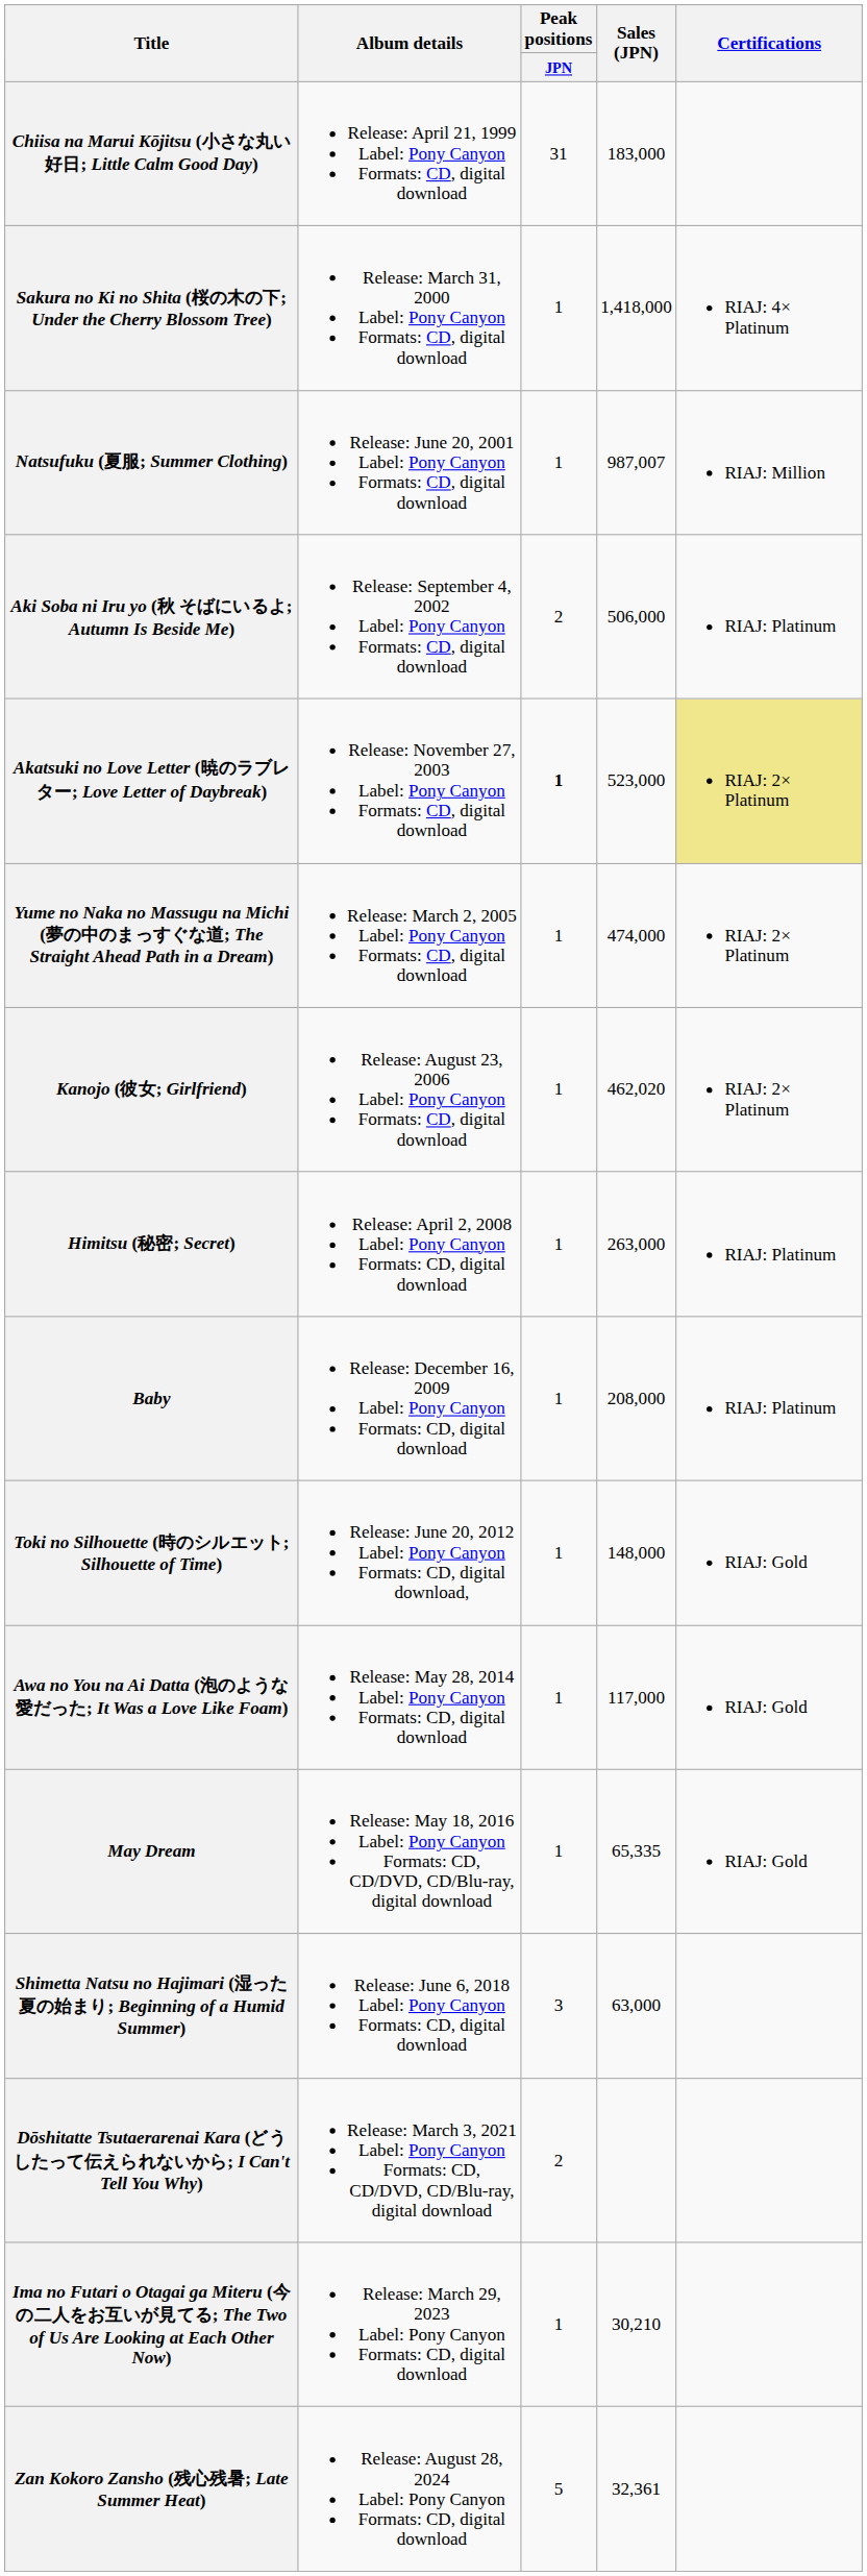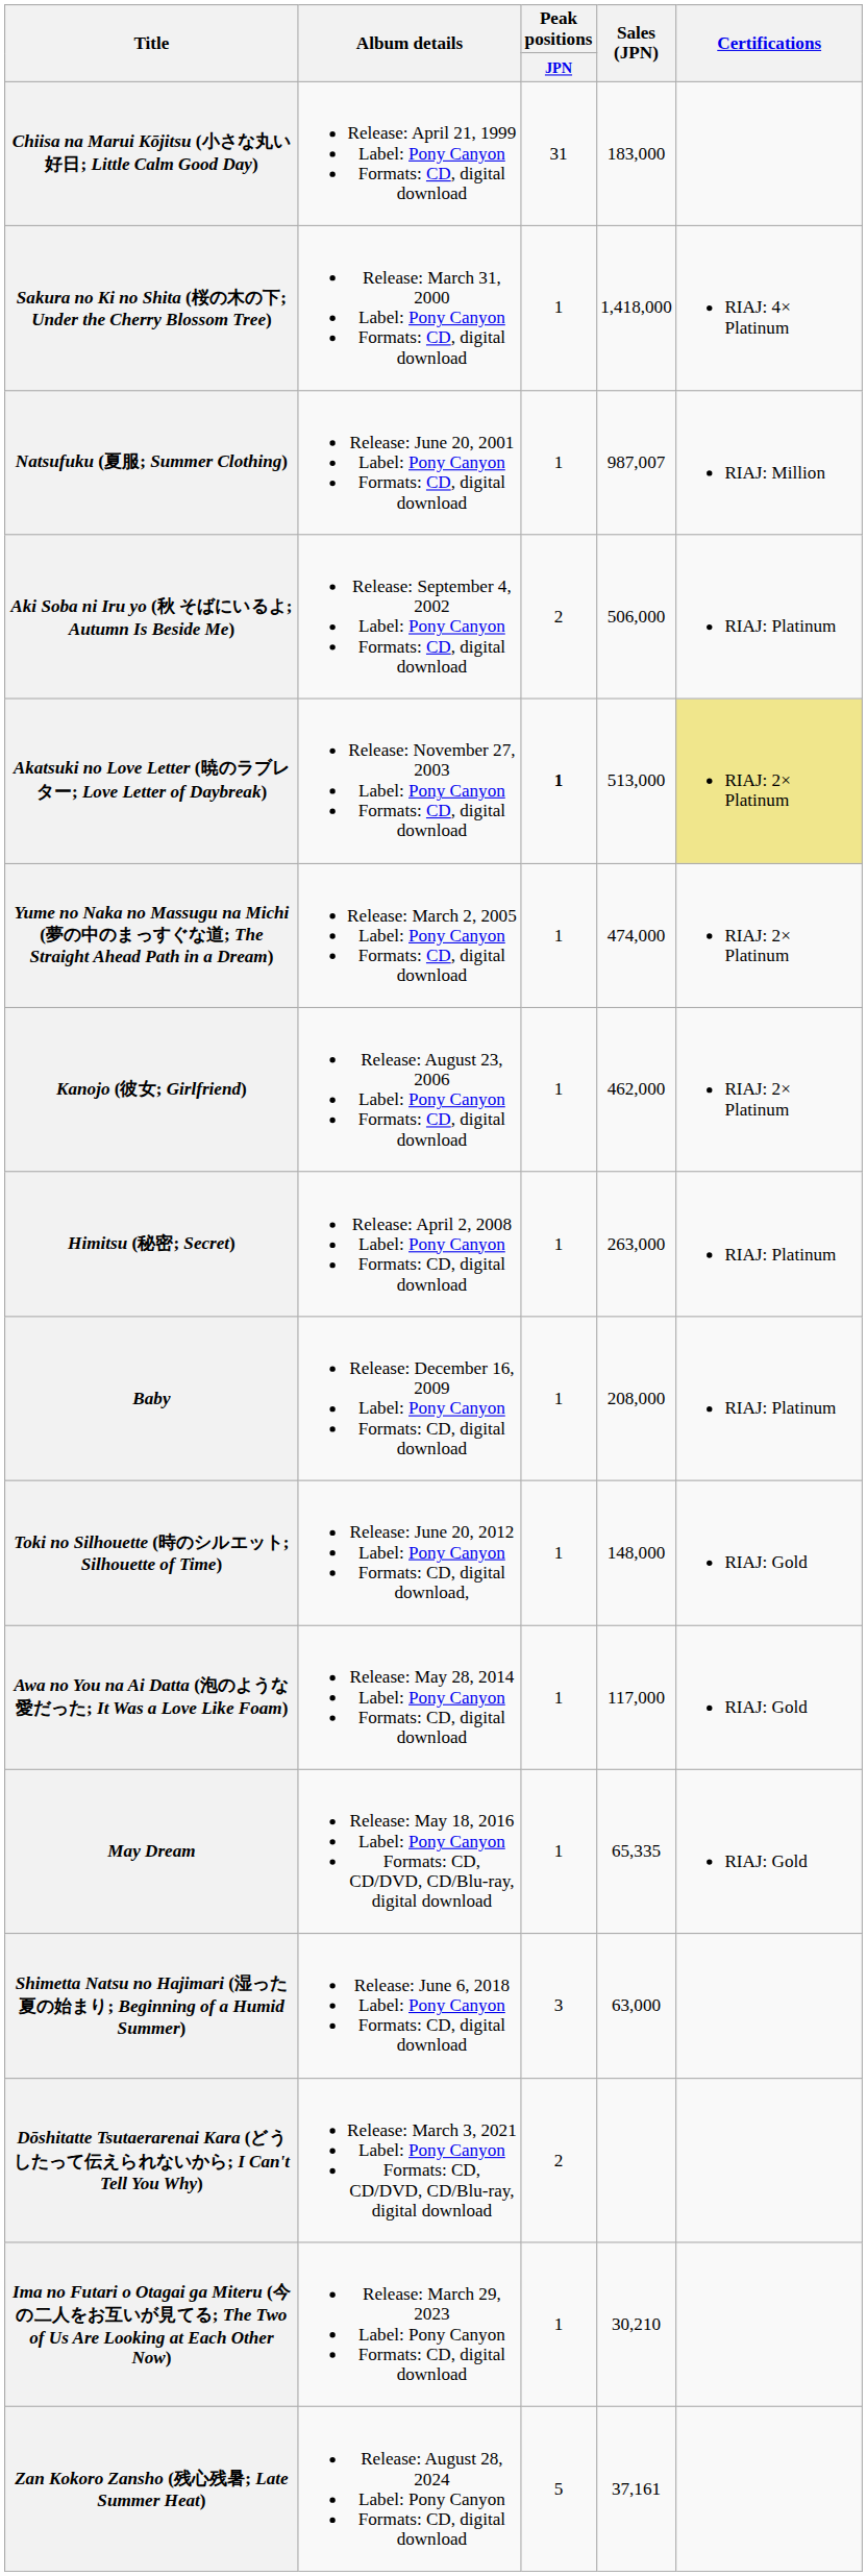Akatsuki no Love Letter (暁のラブレター; Love Letter of Daybreak) | Sales (JPN): 523,000 -> 513,000
Kanojo (彼女; Girlfriend) | Sales (JPN): 462,020 -> 462,000
Zan Kokoro Zansho (残心残暑; Late Summer Heat) | Sales (JPN): 32,361 -> 37,161
